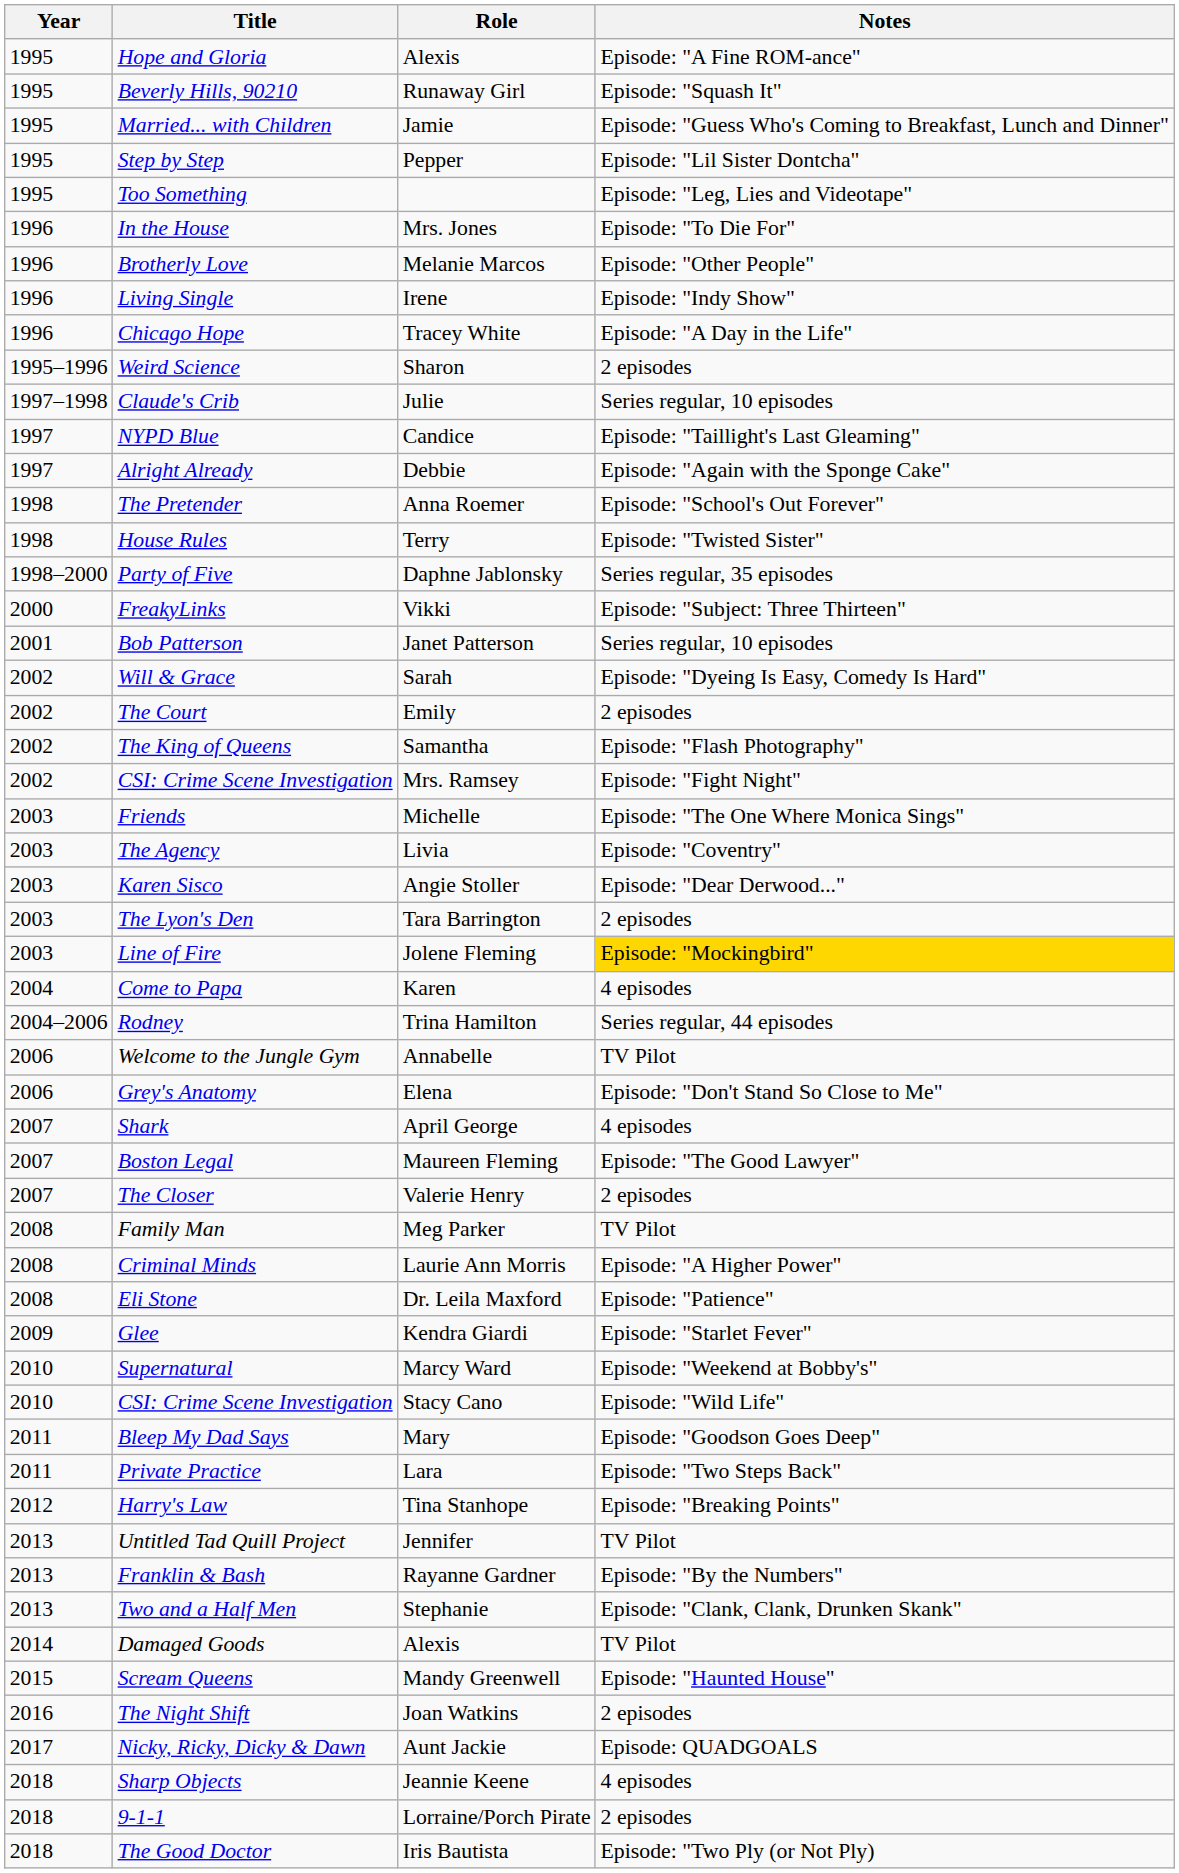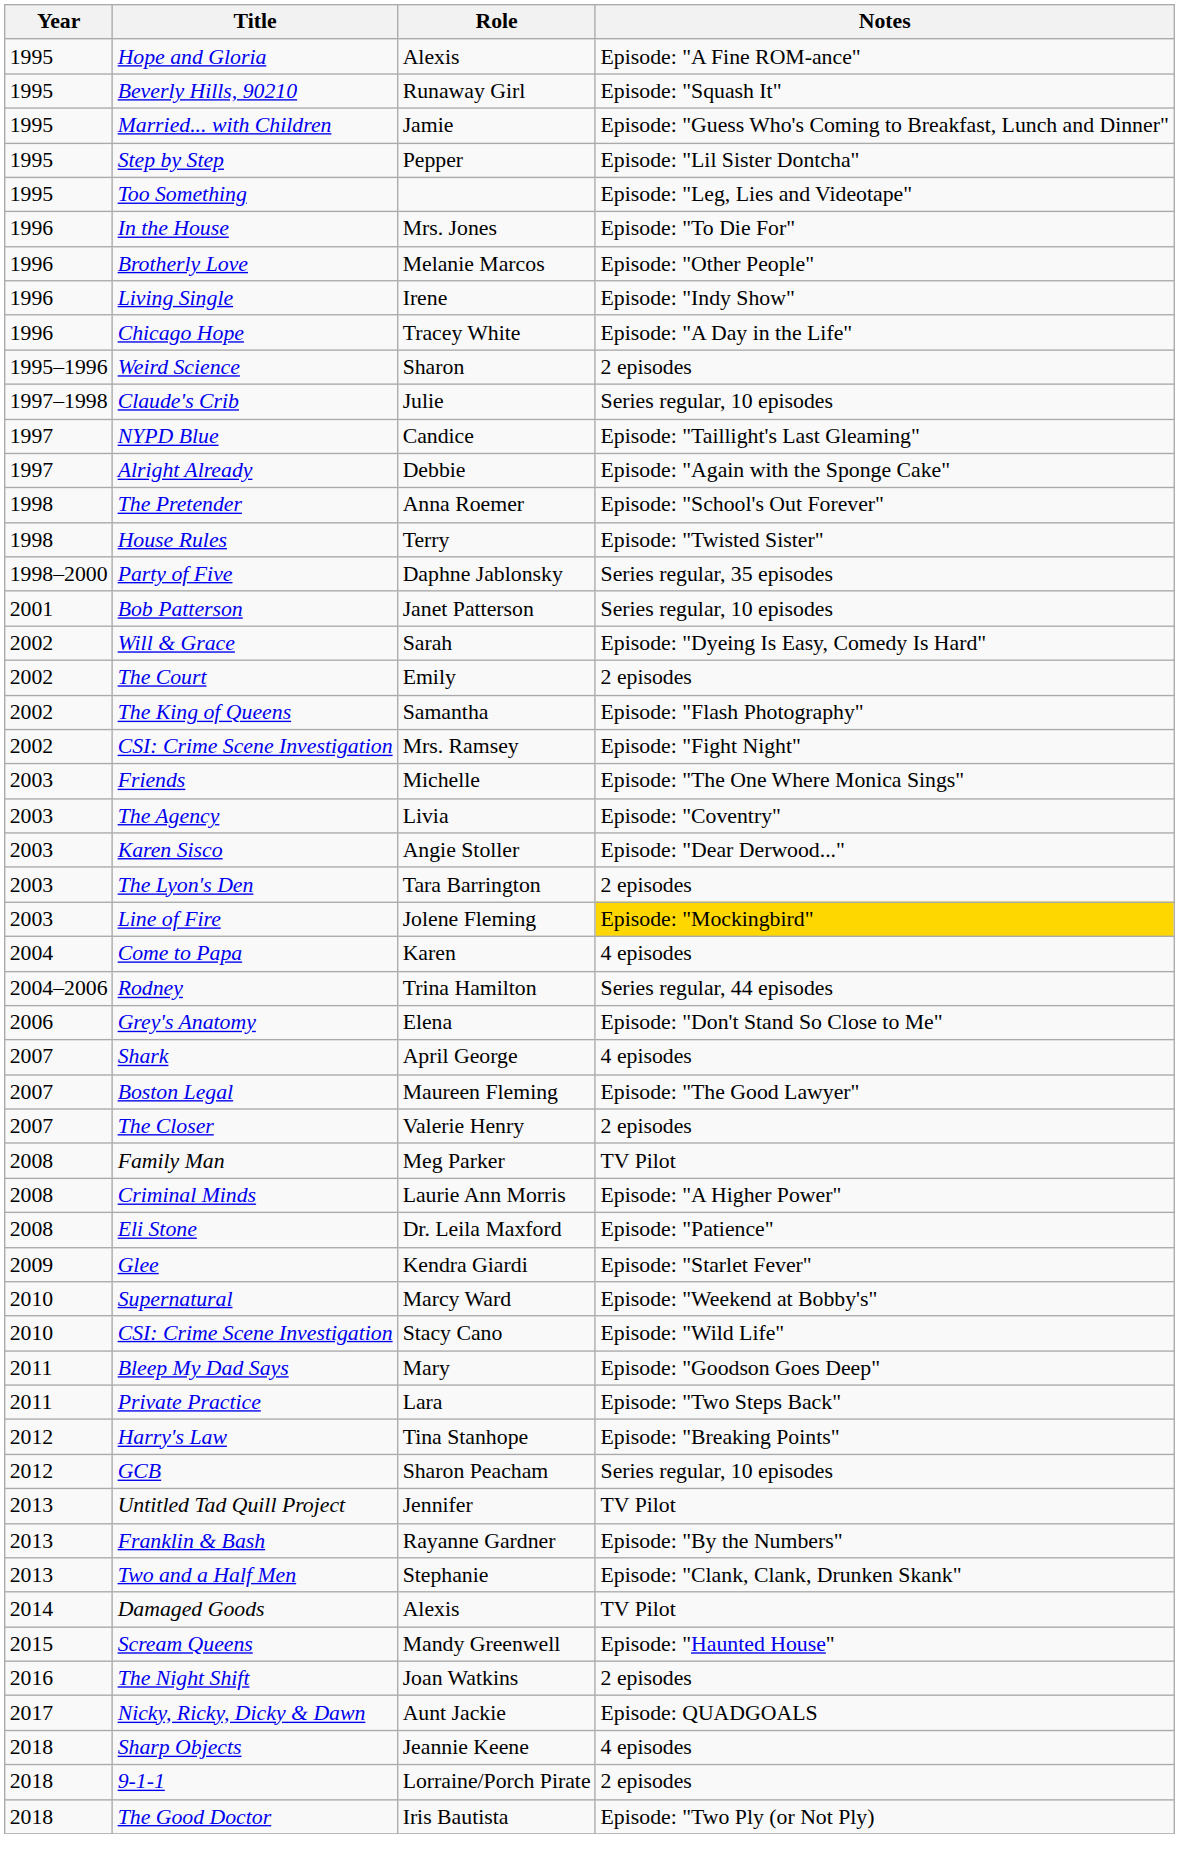- row: 2000 | FreakyLinks | Vikki | Episode: "Subject: Three Thirteen"
- row: 2006 | Welcome to the Jungle Gym | Annabelle | TV Pilot
+ row: 2012 | GCB | Sharon Peacham | Series regular, 10 episodes
